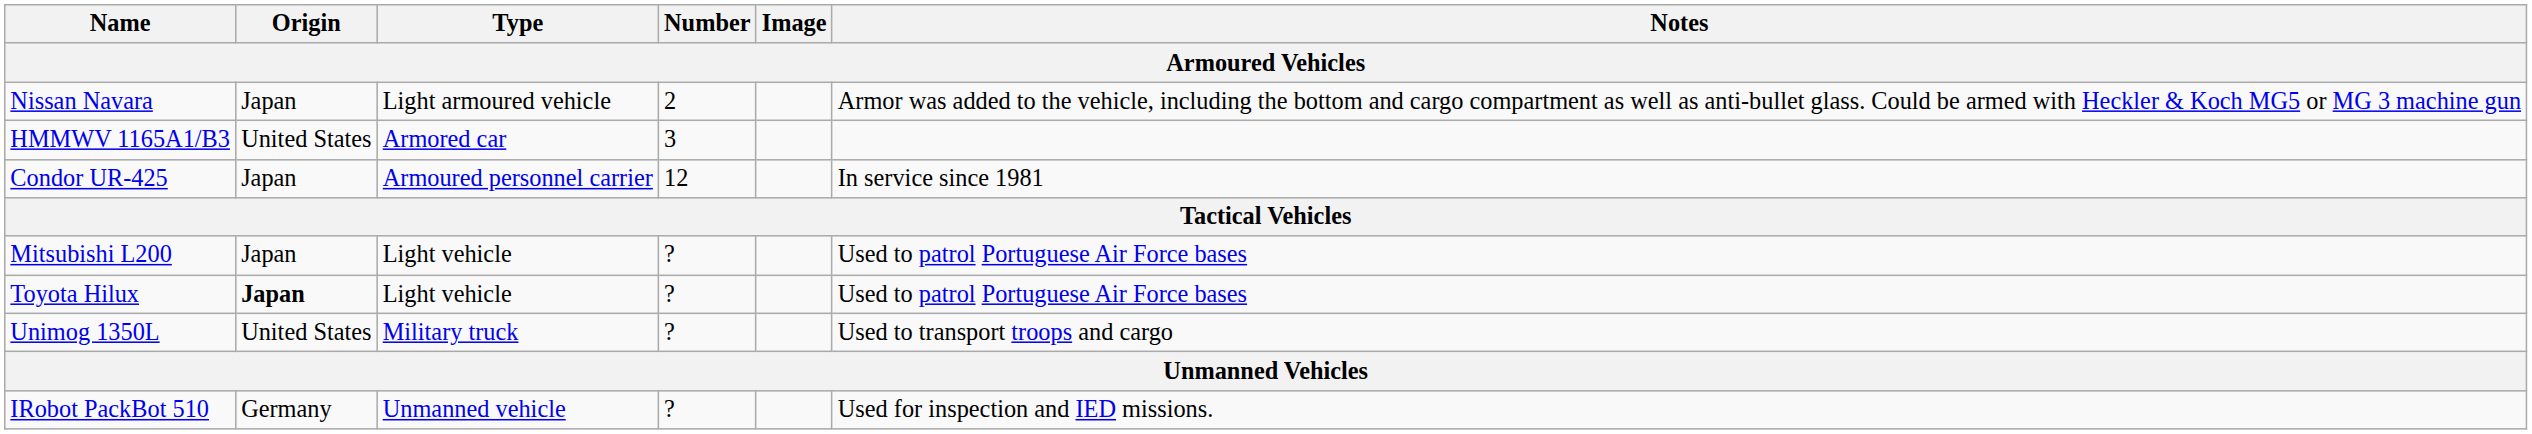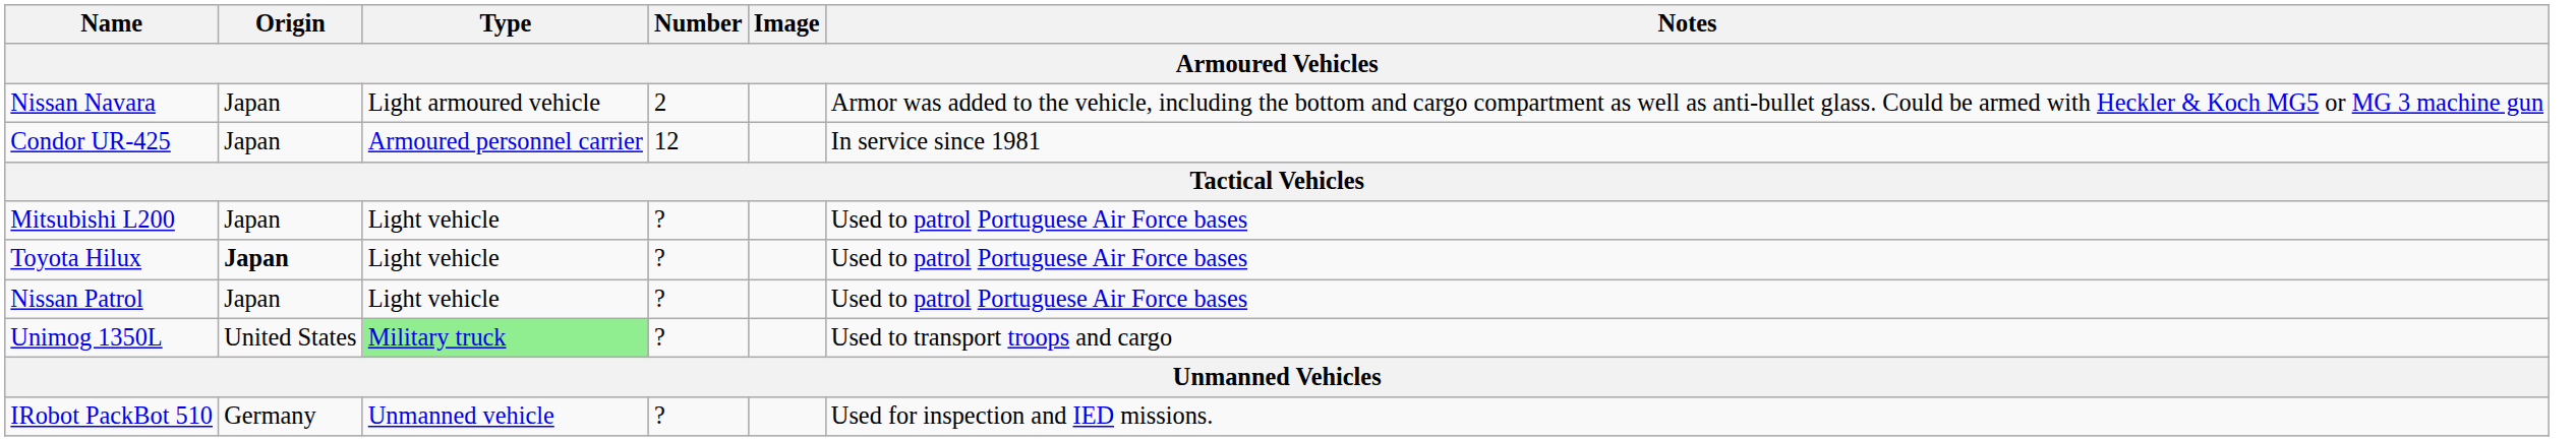- row: HMMWV 1165A1/B3 | United States | Armored car | 3
+ row: Nissan Patrol | Japan | Light vehicle | ? | Used to patrol Portuguese Air Force bases
Unimog 1350L | Type: no background -> lightgreen background
